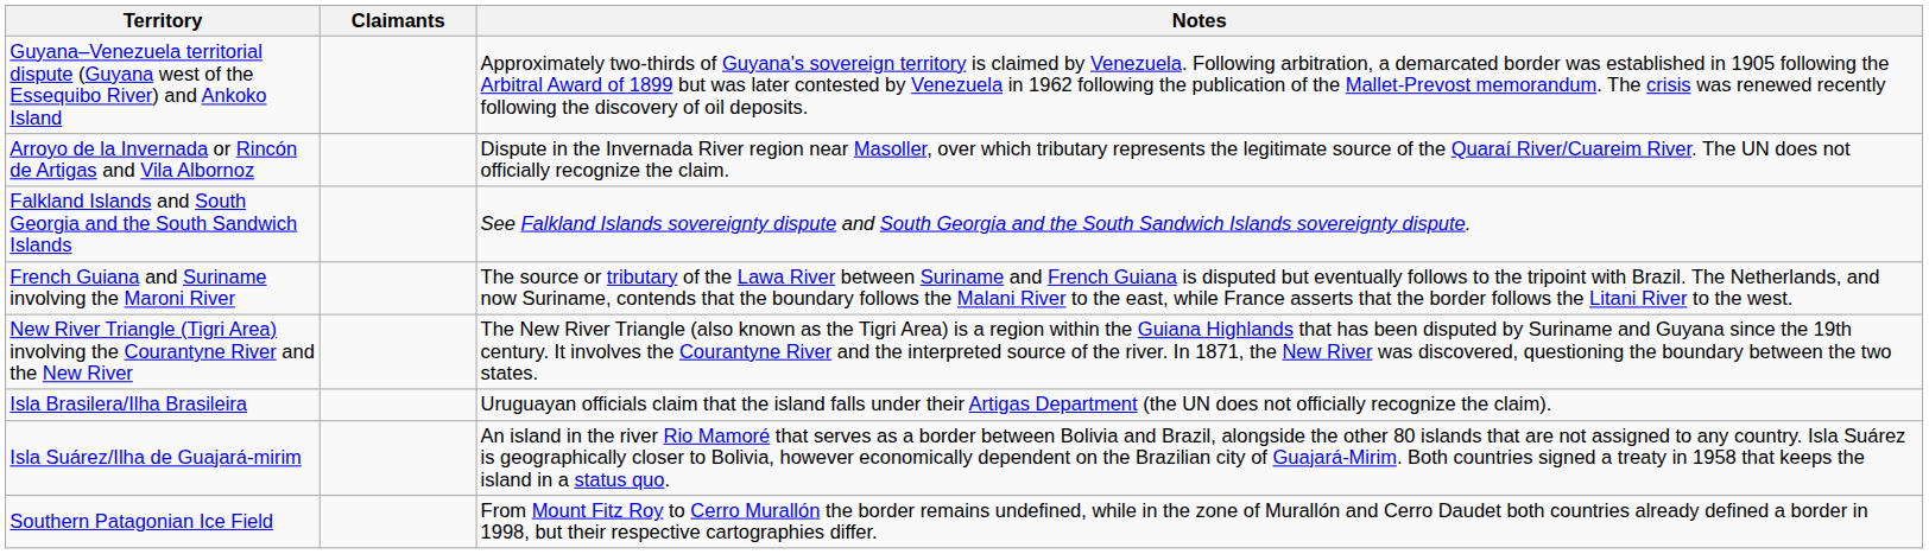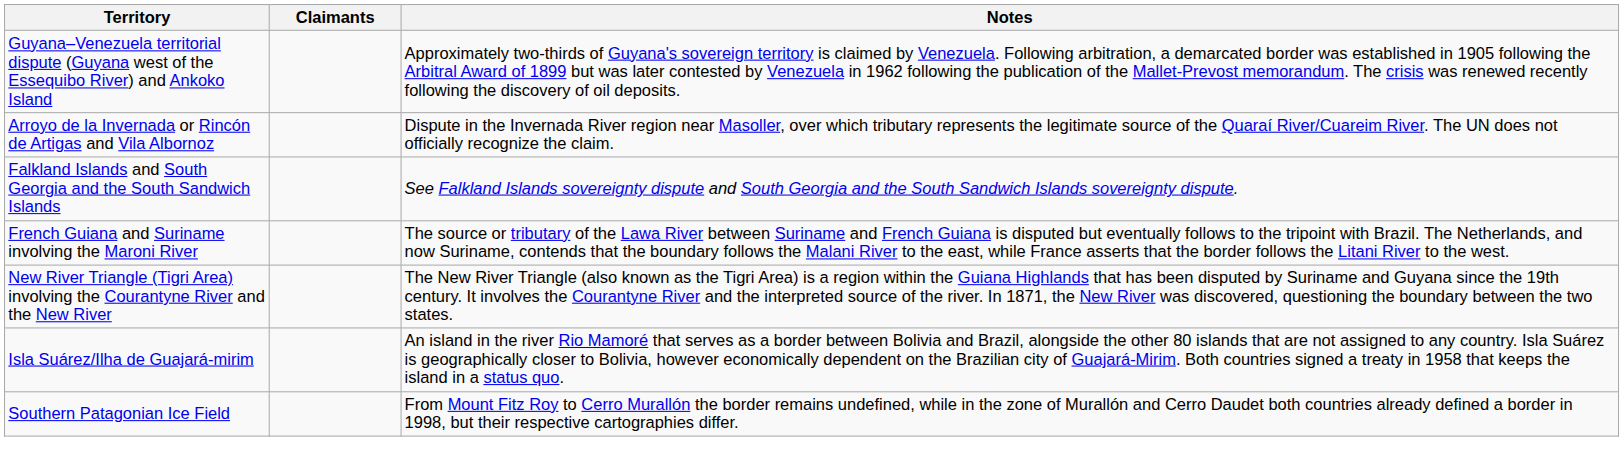- row: Isla Brasilera/Ilha Brasileira | Uruguayan officials claim that the island falls under their Artigas Department (the UN does not officially recognize the claim).
